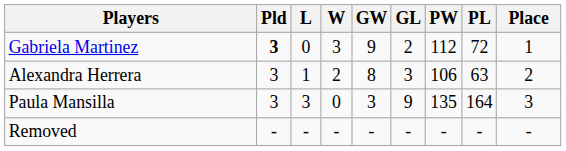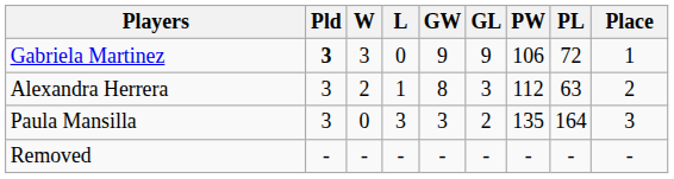columns swapped: W <-> L
Gabriela Martinez | GL: 2 -> 9
Gabriela Martinez | PW: 112 -> 106
Alexandra Herrera | PW: 106 -> 112
Paula Mansilla | GL: 9 -> 2
